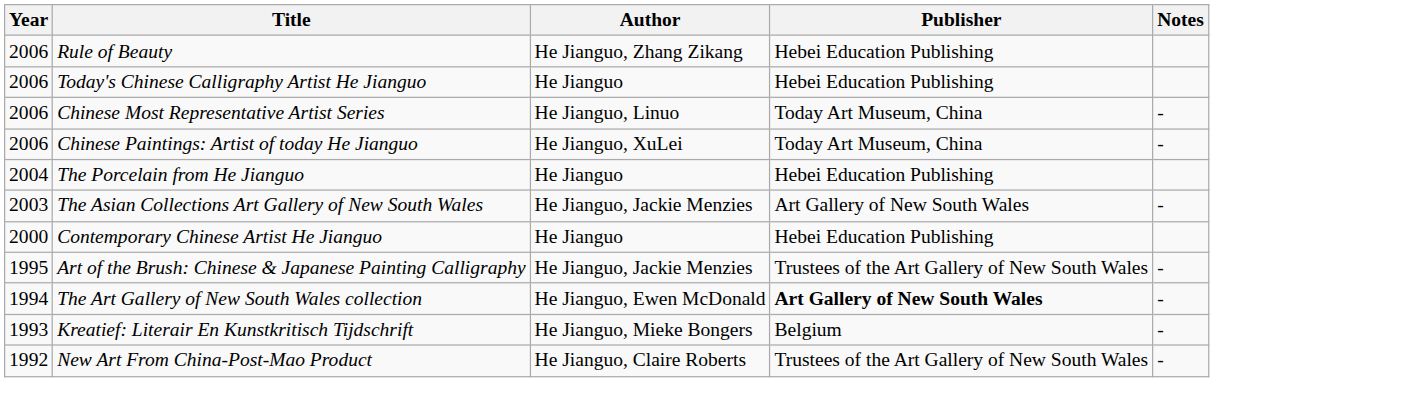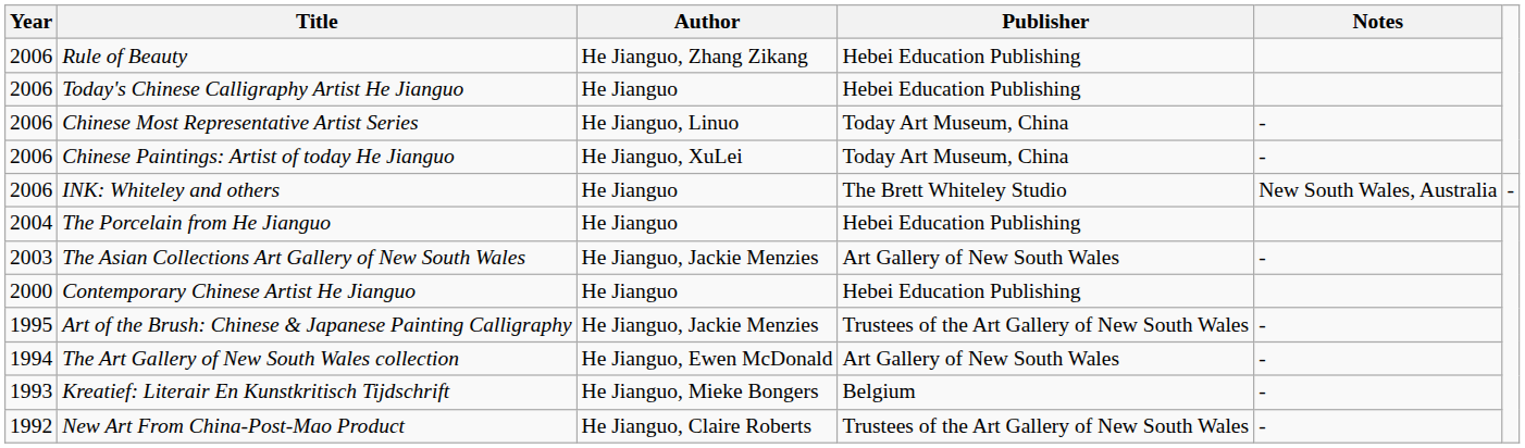+ row: 2006 | INK: Whiteley and others | He Jianguo | The Brett Whiteley Studio | New South Wales, Australia | -
The Art Gallery of New South Wales collection | Publisher: bold -> normal
